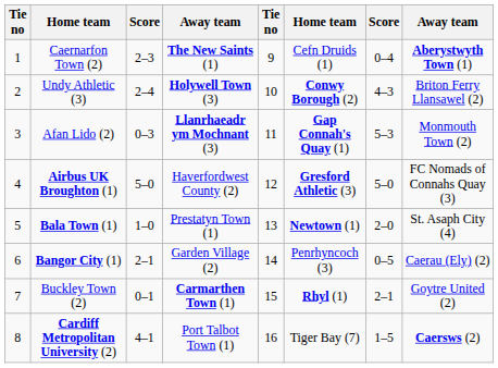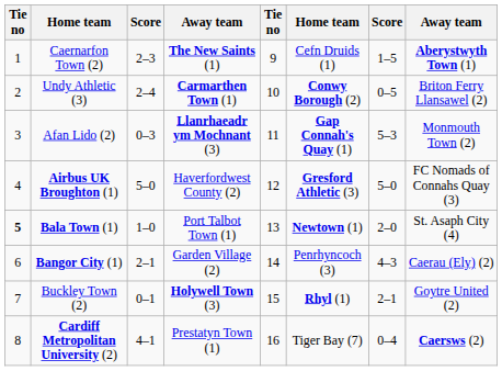Caernarfon Town (2) | column 7: 0–4 -> 1–5
Undy Athletic (3) | column 4: Holywell Town (3) -> Carmarthen Town (1)
Undy Athletic (3) | column 7: 4–3 -> 0–5
Bala Town (1) | column 1: normal -> bold
Bala Town (1) | column 4: Prestatyn Town (1) -> Port Talbot Town (1)
Bangor City (1) | column 7: 0–5 -> 4–3
Buckley Town (2) | column 4: Carmarthen Town (1) -> Holywell Town (3)
Cardiff Metropolitan University (2) | column 4: Port Talbot Town (1) -> Prestatyn Town (1)
Cardiff Metropolitan University (2) | column 7: 1–5 -> 0–4
